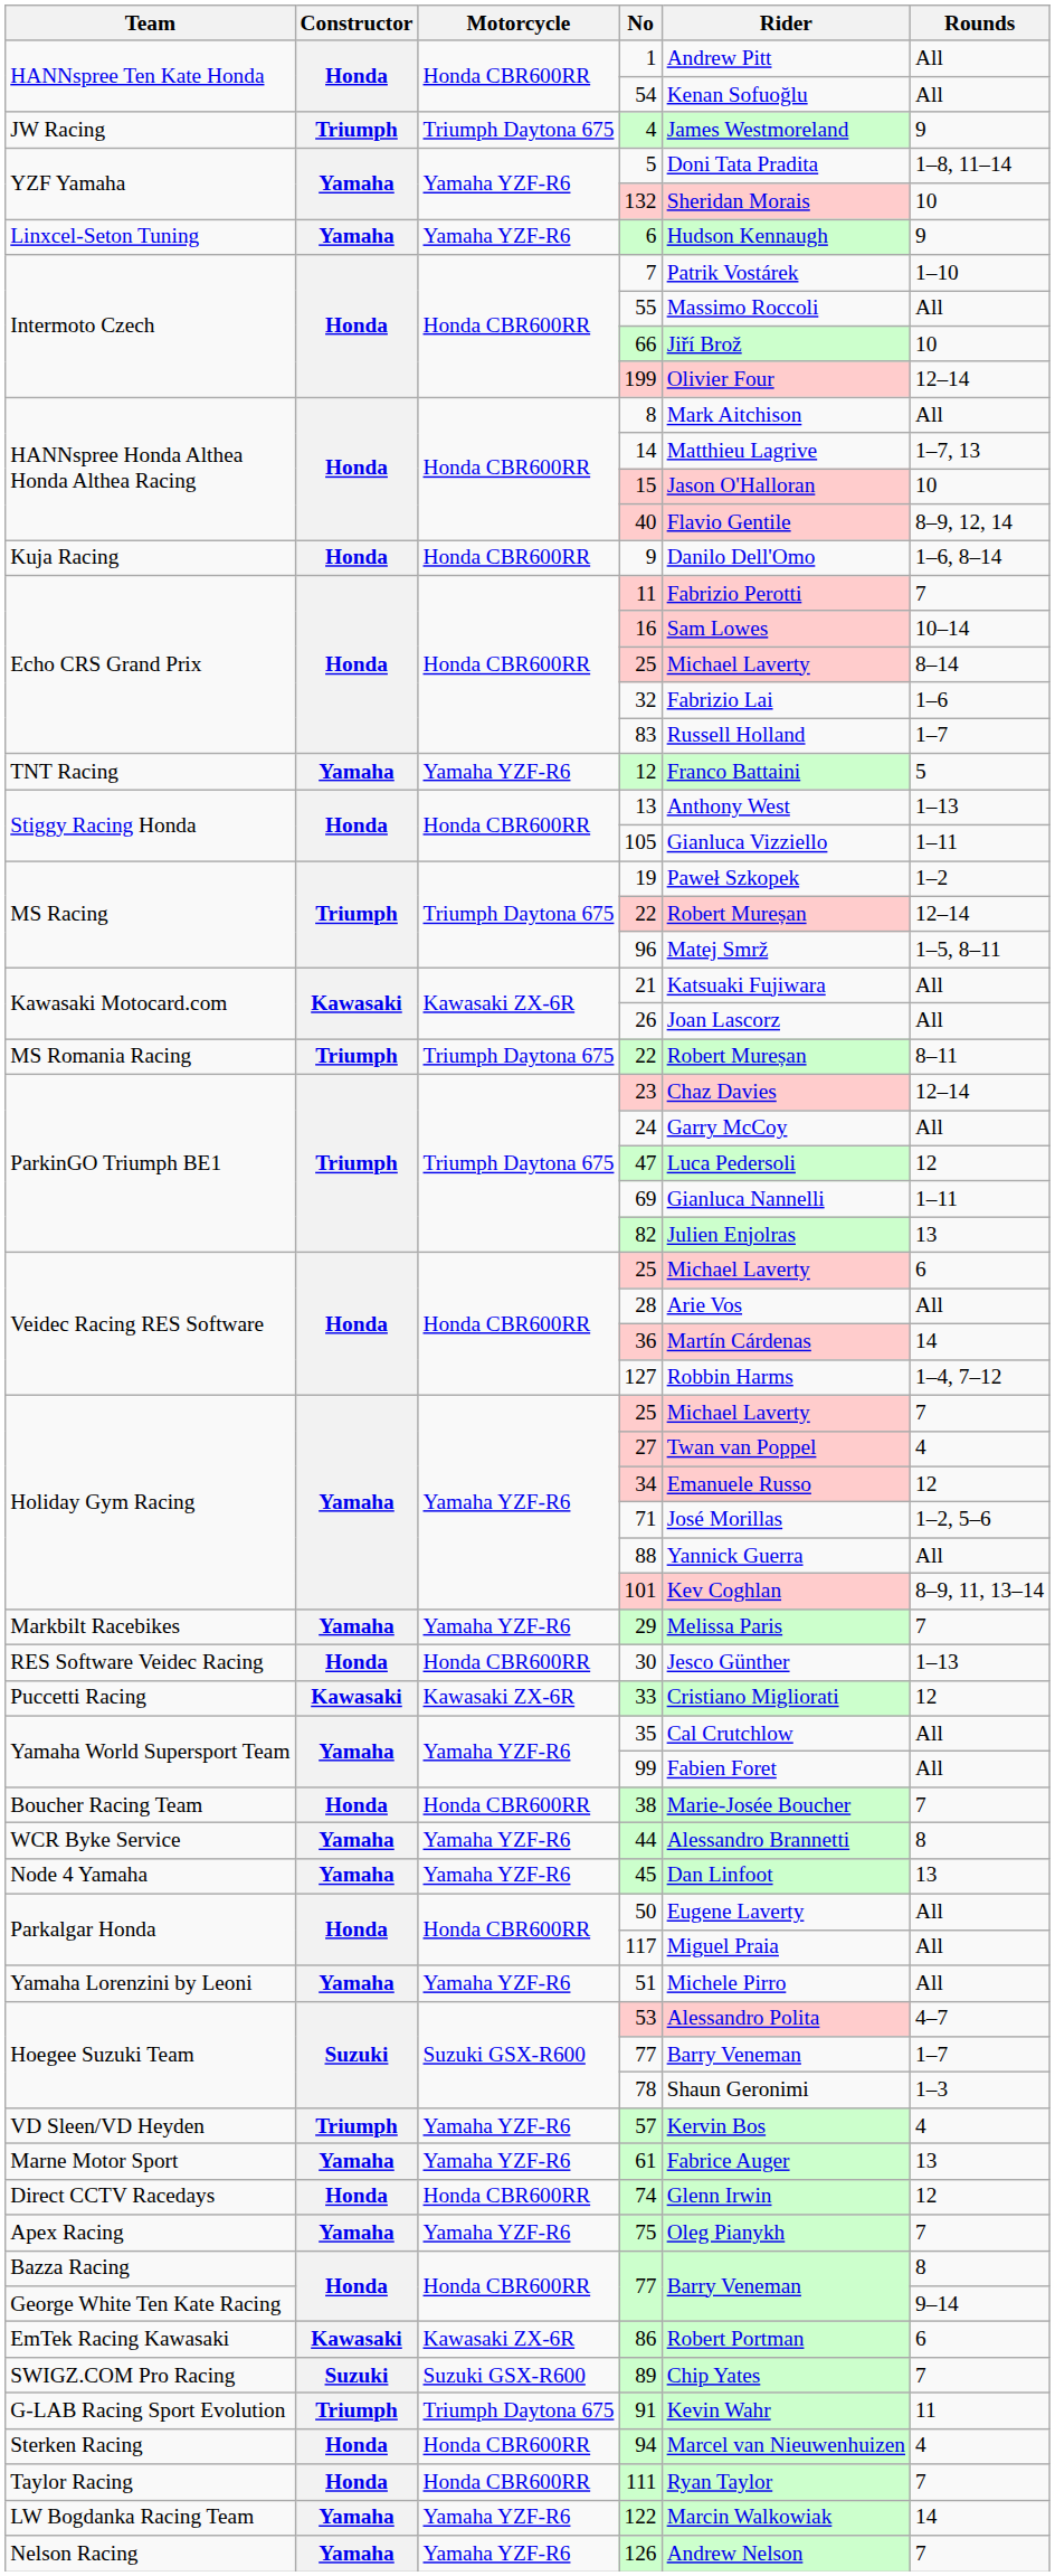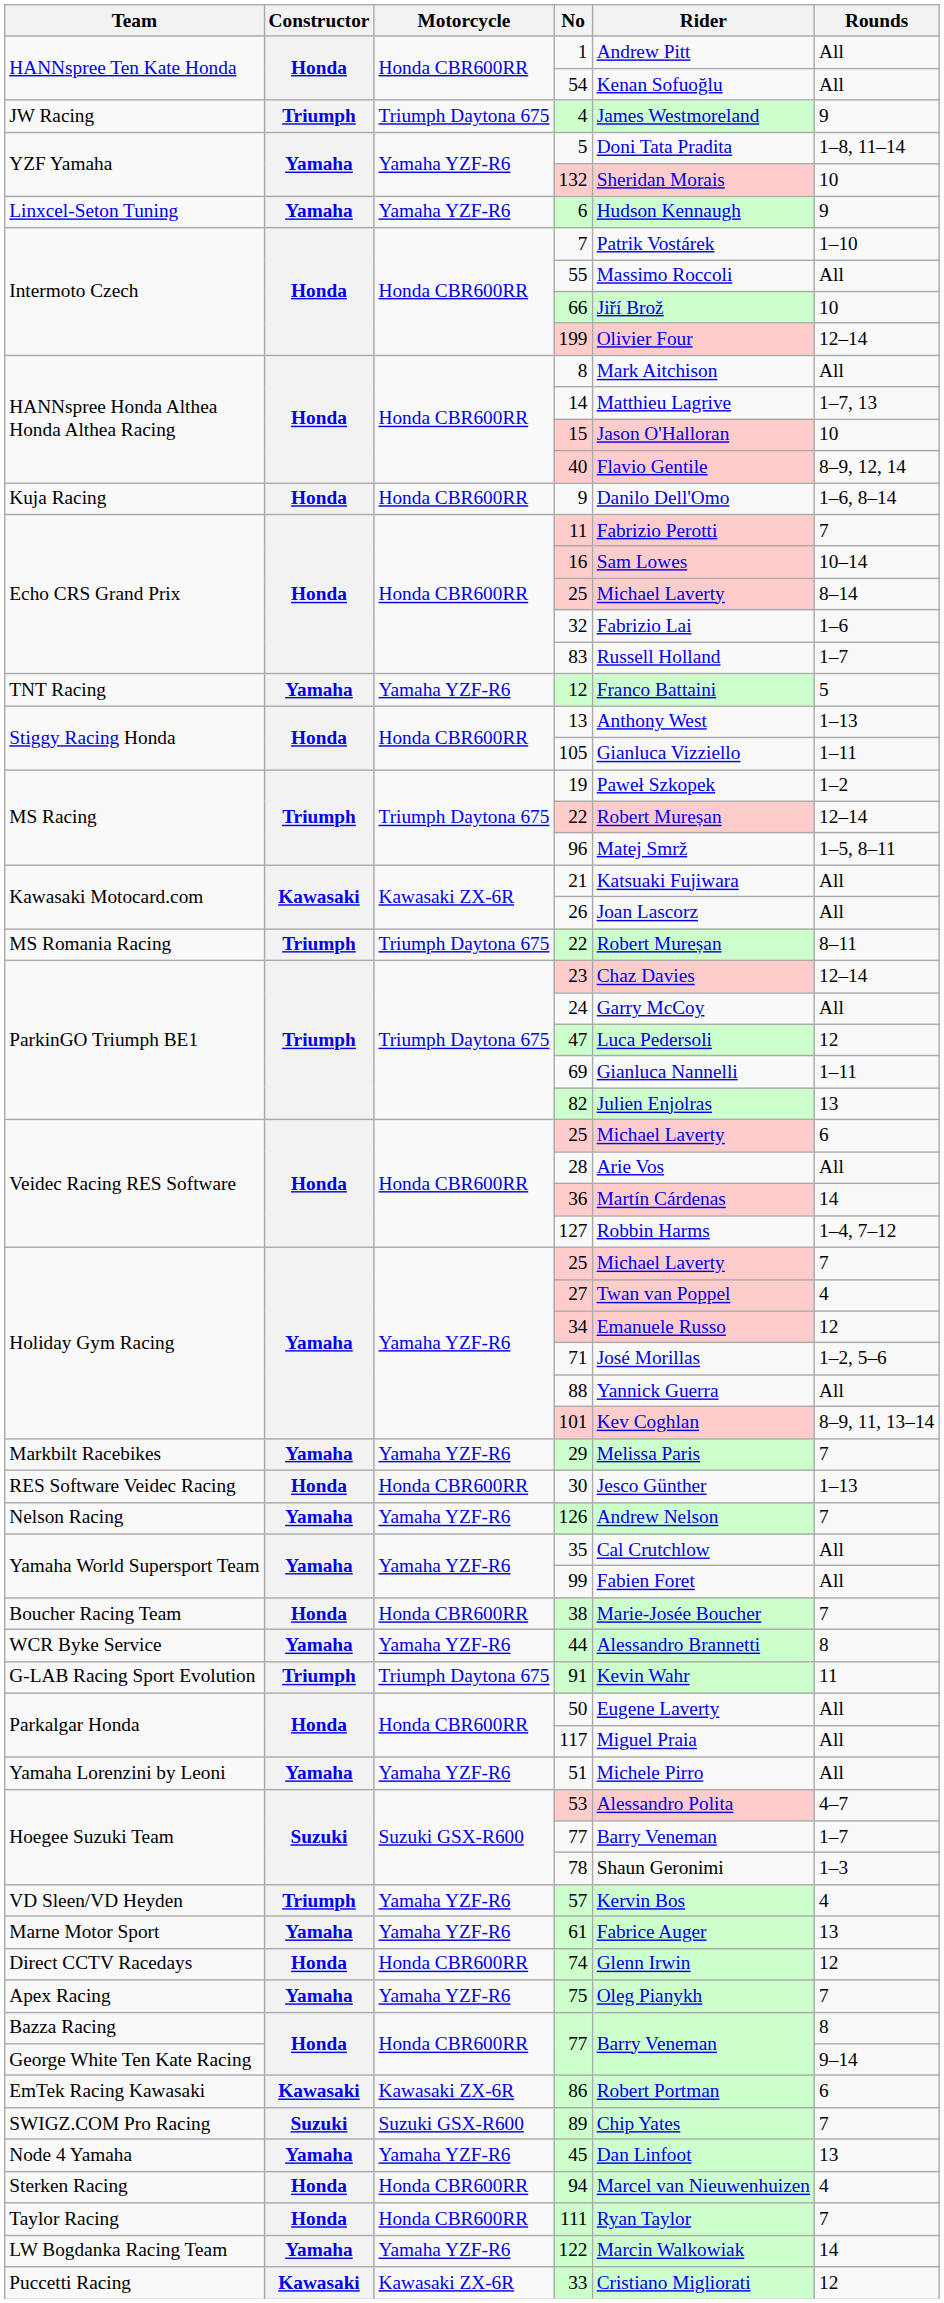rows swapped: 33 <-> 126
rows swapped: 45 <-> 91
